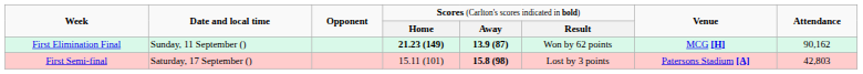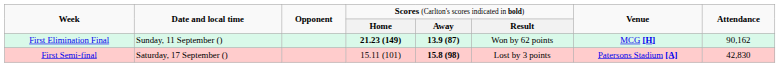First Semi-final | column 8: 42,803 -> 42,830
